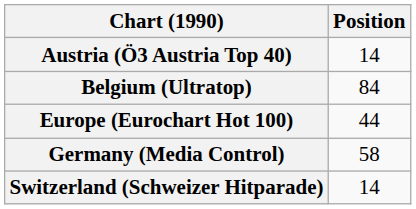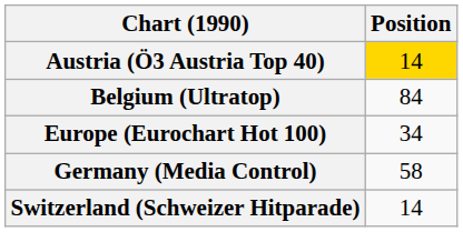Austria (Ö3 Austria Top 40) | Position: no background -> gold background
Europe (Eurochart Hot 100) | Position: 44 -> 34
